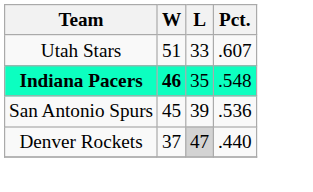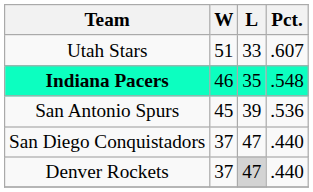Indiana Pacers | W: bold -> normal
+ row: San Diego Conquistadors | 37 | 47 | .440
